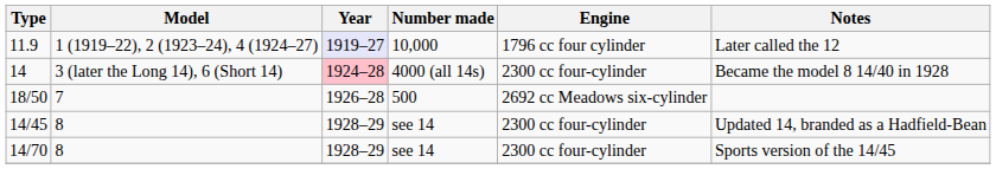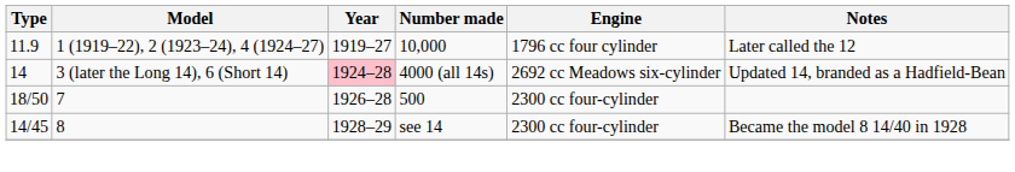11.9 | Year: lavender background -> no background
14 | Engine: 2300 cc four-cylinder -> 2692 cc Meadows six-cylinder
14 | Notes: Became the model 8 14/40 in 1928 -> Updated 14, branded as a Hadfield-Bean
18/50 | Engine: 2692 cc Meadows six-cylinder -> 2300 cc four-cylinder
14/45 | Notes: Updated 14, branded as a Hadfield-Bean -> Became the model 8 14/40 in 1928
- row: 14/70 | 8 | 1928–29 | see 14 | 2300 cc four-cylinder | Sports version of the 14/45
